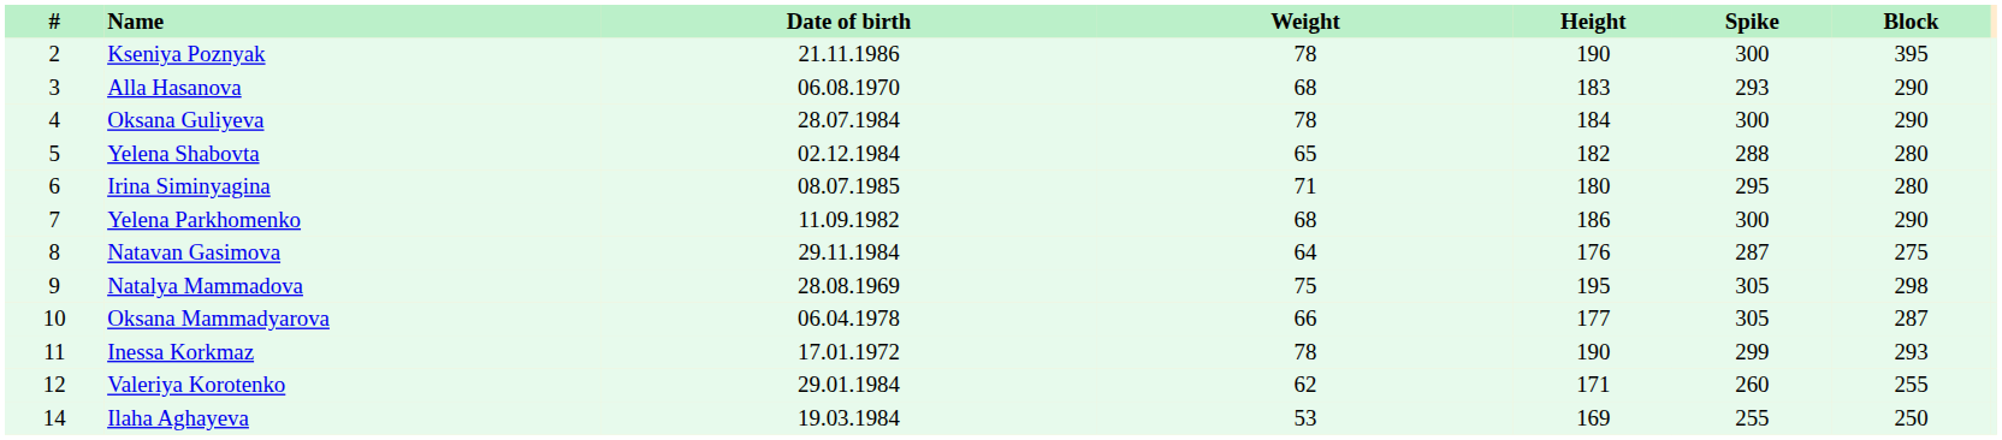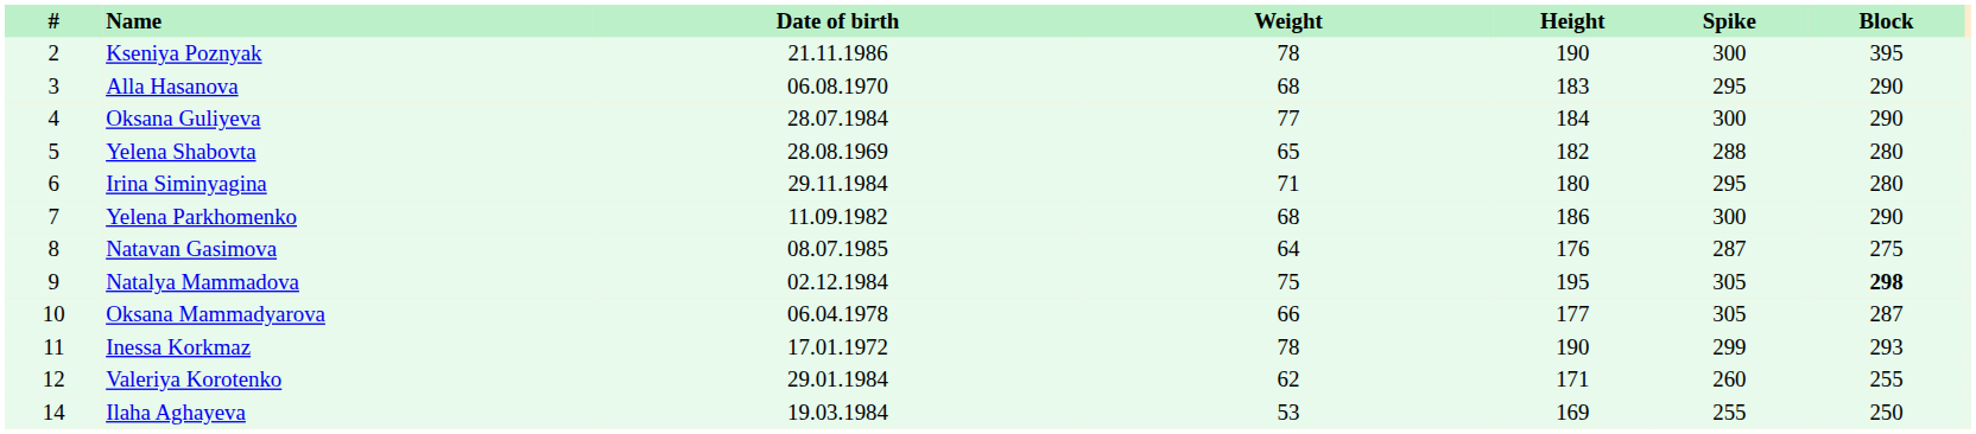Alla Hasanova | Spike: 293 -> 295
Oksana Guliyeva | Weight: 78 -> 77
Yelena Shabovta | Date of birth: 02.12.1984 -> 28.08.1969
Irina Siminyagina | Date of birth: 08.07.1985 -> 29.11.1984
Natavan Gasimova | Date of birth: 29.11.1984 -> 08.07.1985
Natalya Mammadova | Date of birth: 28.08.1969 -> 02.12.1984
Natalya Mammadova | Block: normal -> bold
